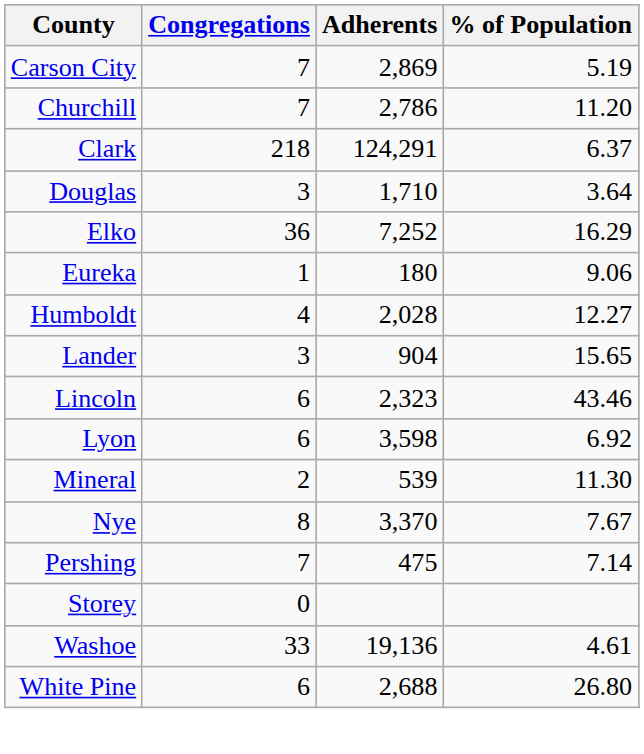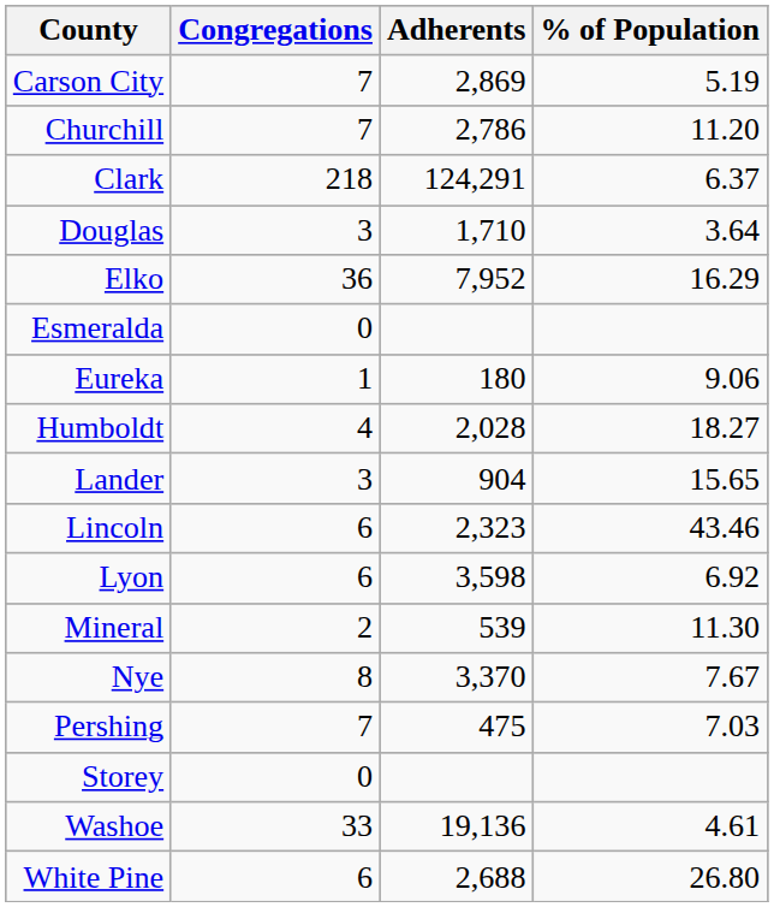Elko | Adherents: 7,252 -> 7,952
+ row: Esmeralda | 0
Humboldt | % of Population: 12.27 -> 18.27
Pershing | % of Population: 7.14 -> 7.03
